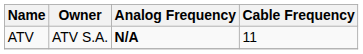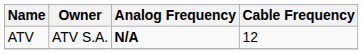ATV | Cable Frequency: 11 -> 12
